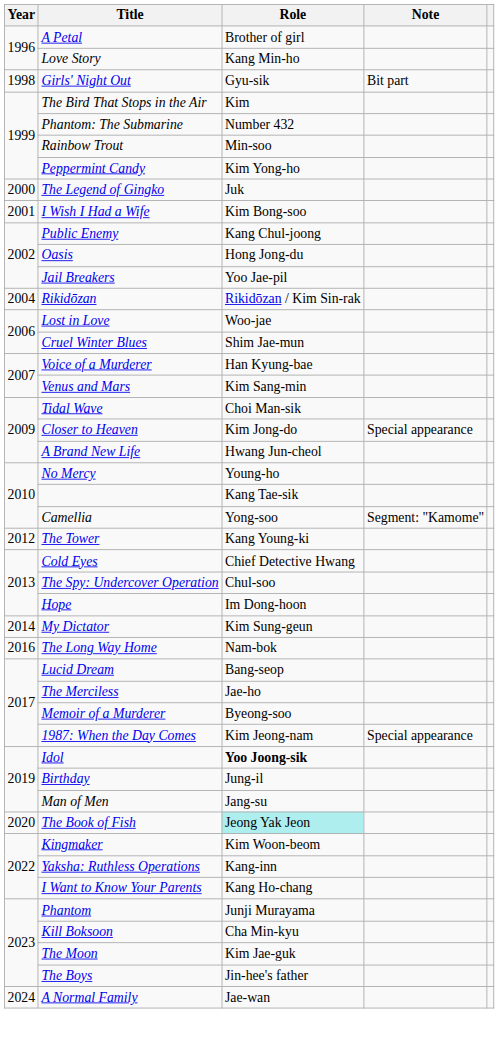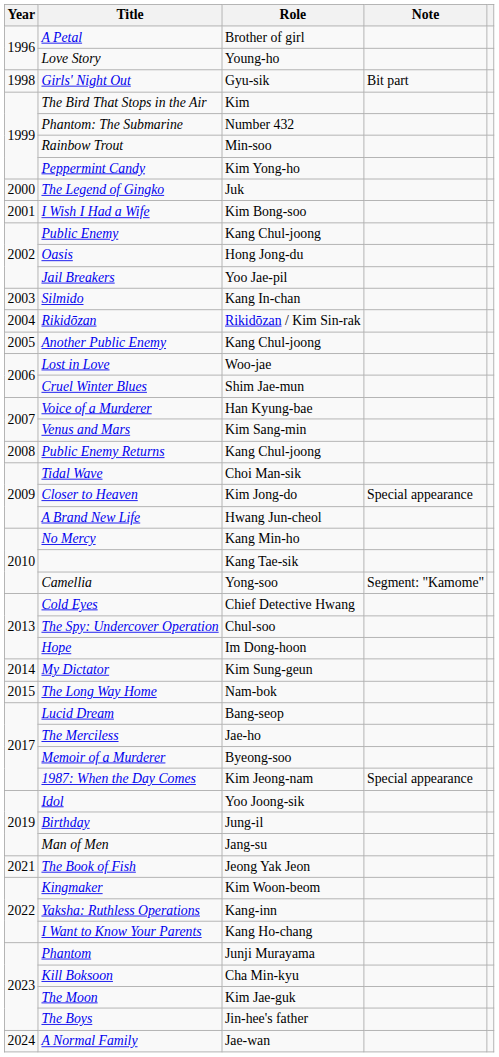Love Story | Role: Kang Min-ho -> Young-ho
+ row: 2003 | Silmido | Kang In-chan
+ row: 2005 | Another Public Enemy | Kang Chul-joong
+ row: 2008 | Public Enemy Returns | Kang Chul-joong
No Mercy | Role: Young-ho -> Kang Min-ho
- row: 2012 | The Tower | Kang Young-ki
The Long Way Home | Year: 2016 -> 2015
Idol | Role: bold -> normal
The Book of Fish | Year: 2020 -> 2021
The Book of Fish | Role: paleturquoise background -> no background
